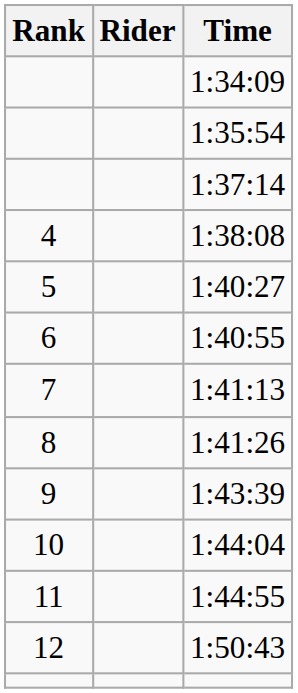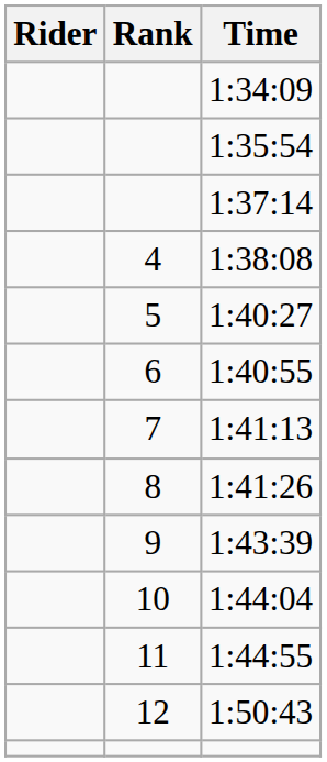columns swapped: Rank <-> Rider
